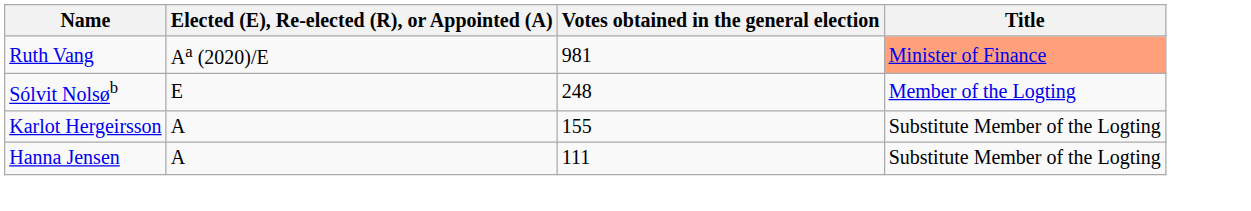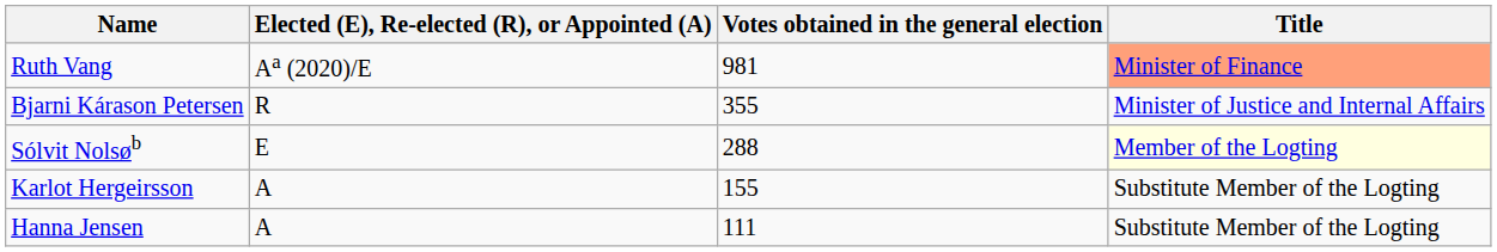+ row: Bjarni Kárason Petersen | R | 355 | Minister of Justice and Internal Affairs
Sólvit Nolsøb | Votes obtained in the general election: 248 -> 288
Sólvit Nolsøb | Title: no background -> lightyellow background
